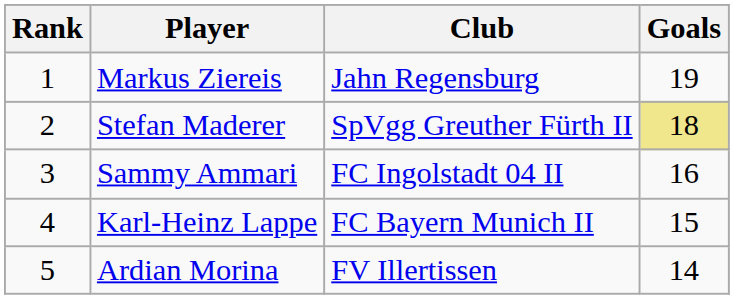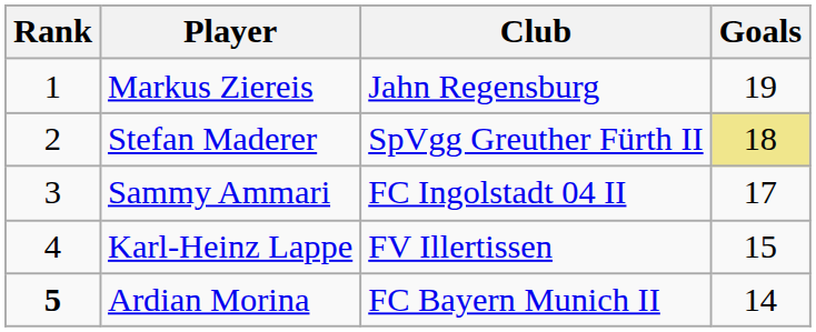Sammy Ammari | Goals: 16 -> 17
Karl-Heinz Lappe | Club: FC Bayern Munich II -> FV Illertissen
Ardian Morina | Rank: normal -> bold
Ardian Morina | Club: FV Illertissen -> FC Bayern Munich II
